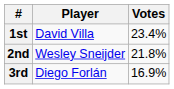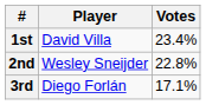2nd | Votes: 21.8% -> 22.8%
3rd | Votes: 16.9% -> 17.1%
